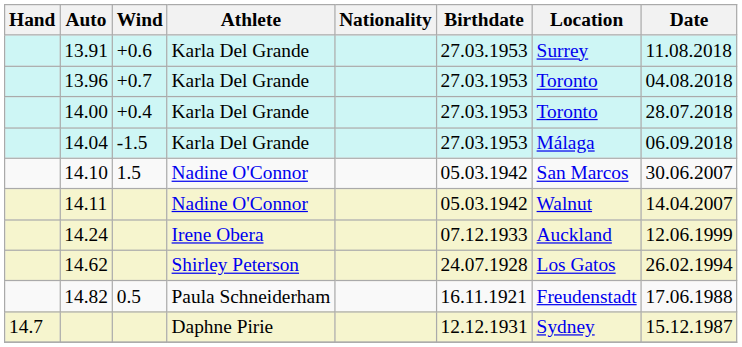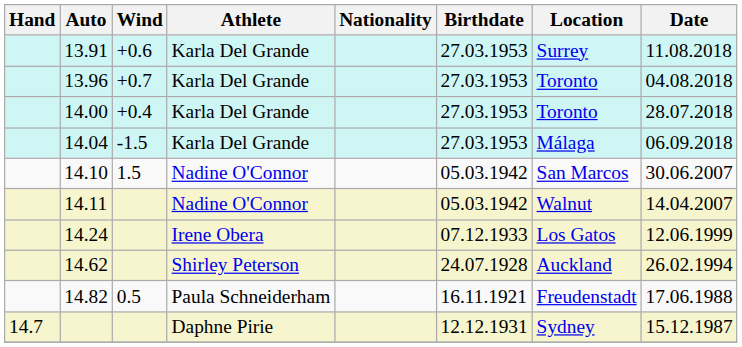14.24 | Location: Auckland -> Los Gatos
14.62 | Location: Los Gatos -> Auckland
